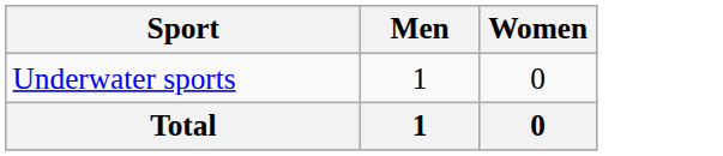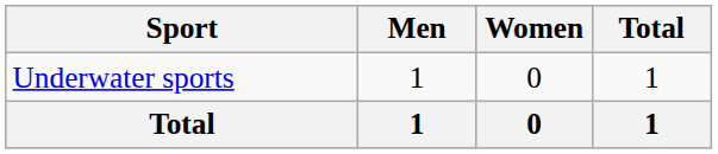+ column: Total | 1 | 1
